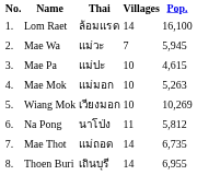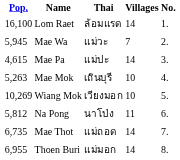columns swapped: No. <-> Pop.
Mae Pa | Villages: 10 -> 14
Mae Mok | Thai: แม่มอก -> เถินบุรี
Thoen Buri | Thai: เถินบุรี -> แม่มอก
